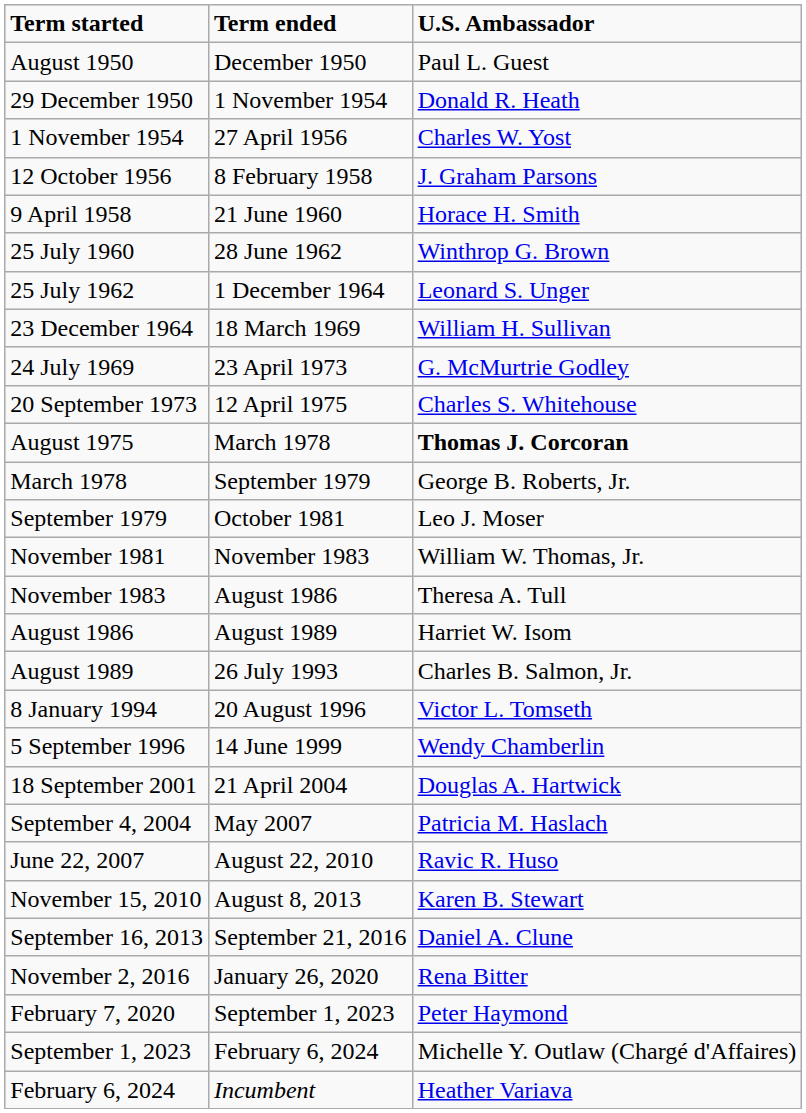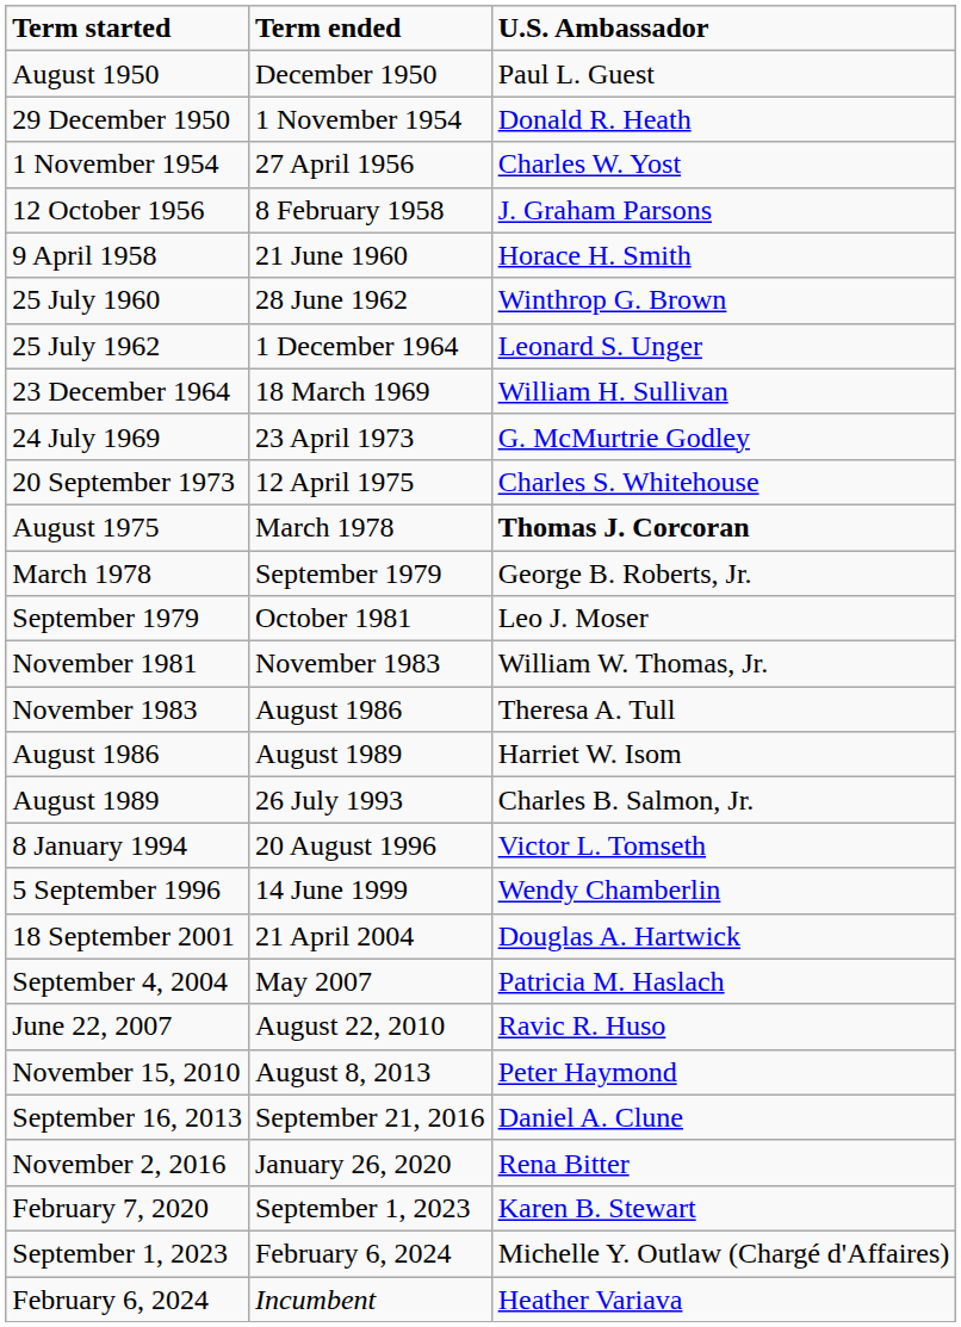November 15, 2010 | U.S. Ambassador: Karen B. Stewart -> Peter Haymond
February 7, 2020 | U.S. Ambassador: Peter Haymond -> Karen B. Stewart
